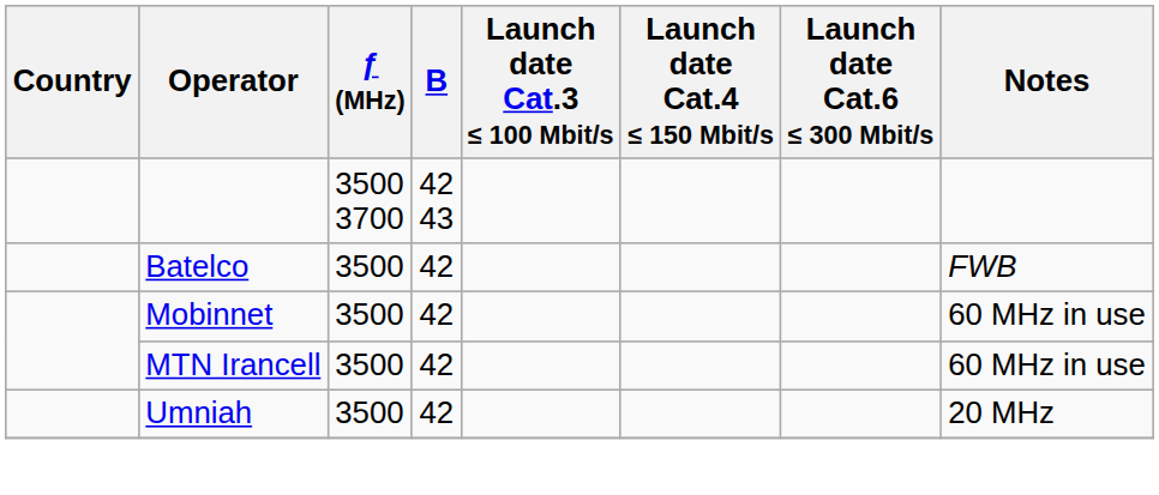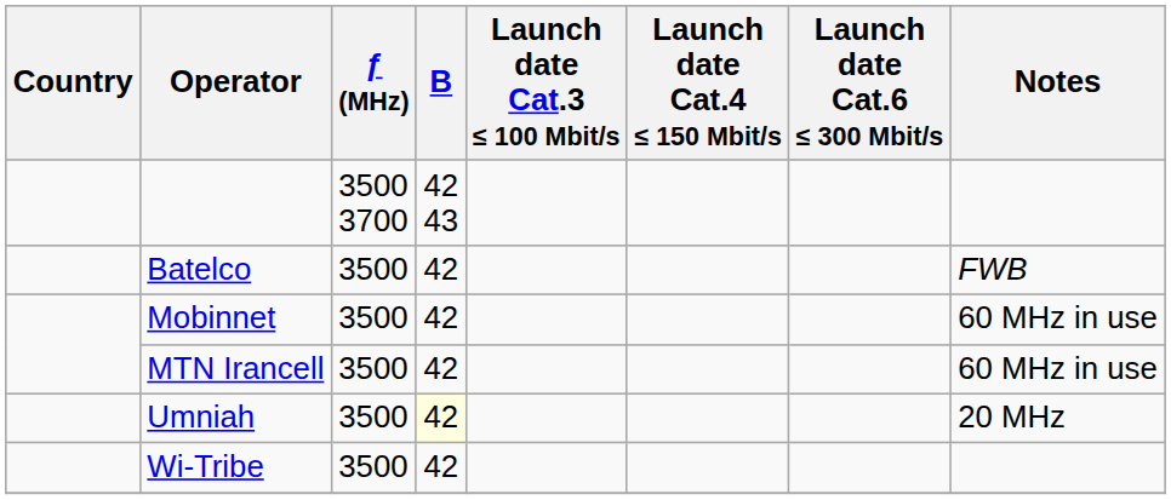Umniah | B: no background -> lightyellow background
+ row: Wi-Tribe | 3500 | 42
